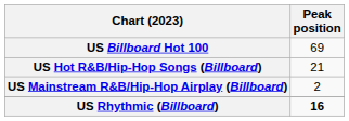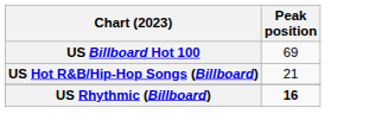- row: US Mainstream R&B/Hip-Hop Airplay (Billboard) | 2
